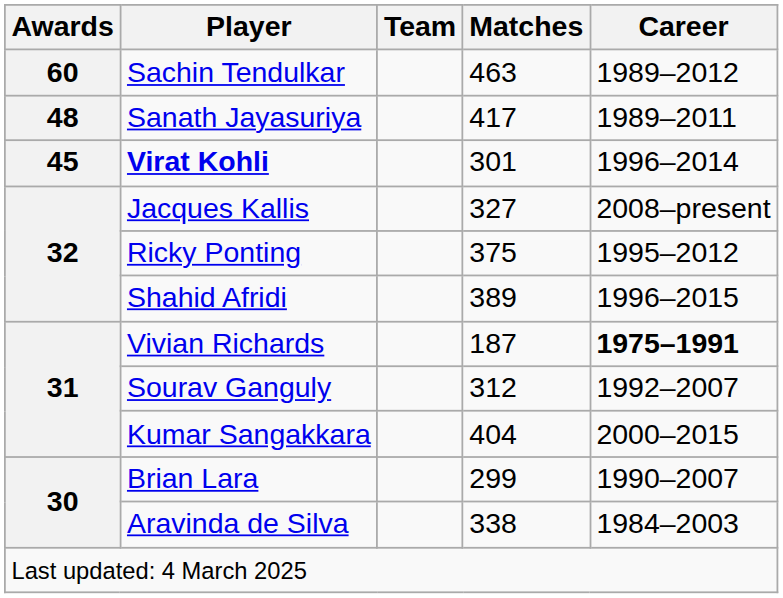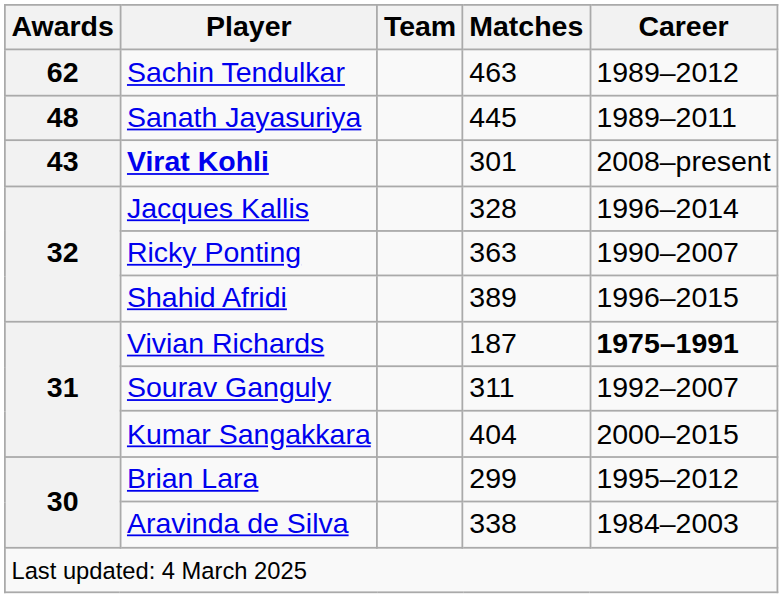Sachin Tendulkar | Awards: 60 -> 62
Sanath Jayasuriya | Matches: 417 -> 445
Virat Kohli | Awards: 45 -> 43
Virat Kohli | Career: 1996–2014 -> 2008–present
Jacques Kallis | Matches: 327 -> 328
Jacques Kallis | Career: 2008–present -> 1996–2014
Ricky Ponting | Matches: 375 -> 363
Ricky Ponting | Career: 1995–2012 -> 1990–2007
Sourav Ganguly | Matches: 312 -> 311
Brian Lara | Career: 1990–2007 -> 1995–2012
